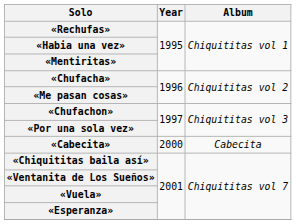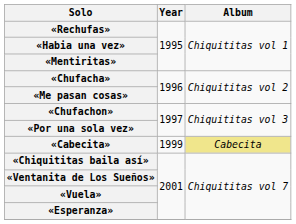«Cabecita» | Year: 2000 -> 1999
«Cabecita» | Album: no background -> khaki background
